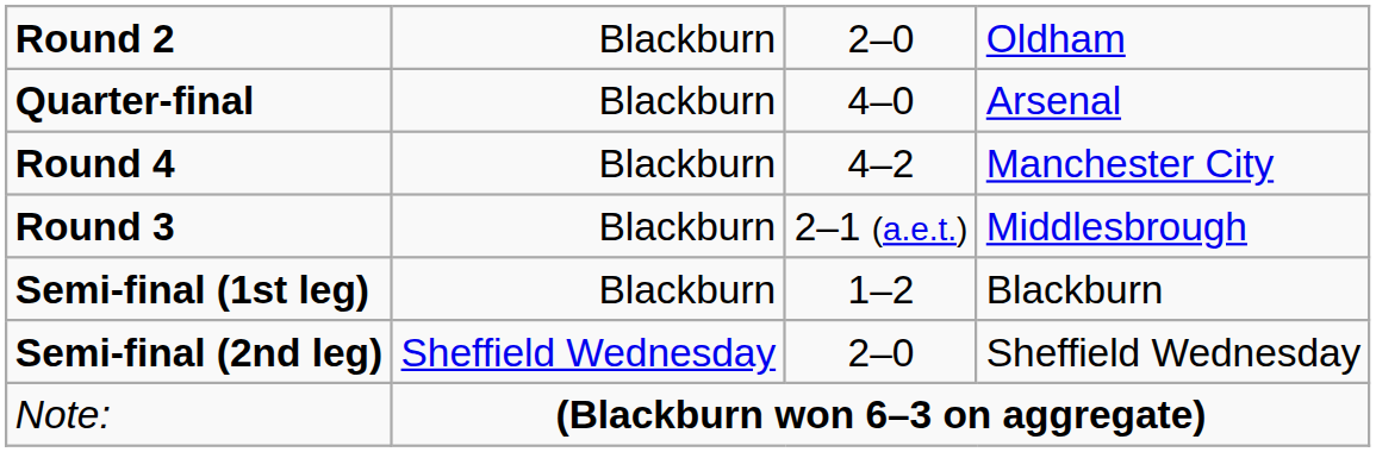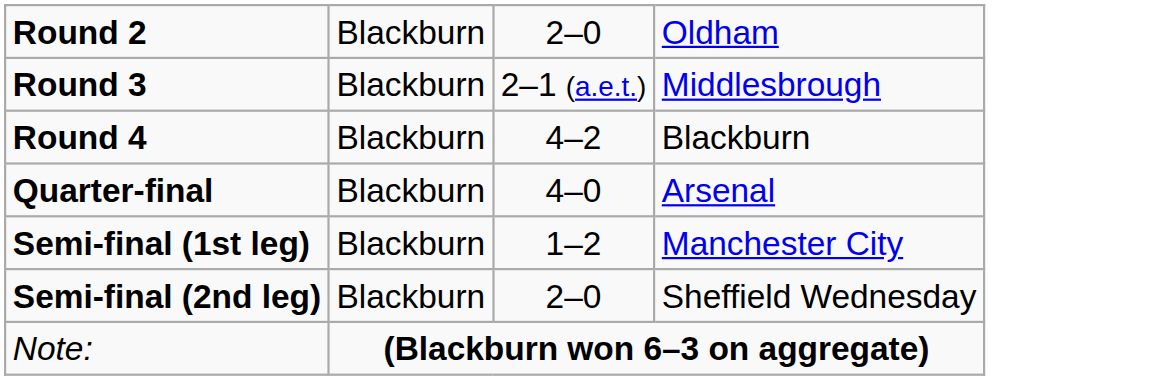rows swapped: Round 3 <-> Quarter-final
Round 4 | column 4: Manchester City -> Blackburn
Semi-final (1st leg) | column 4: Blackburn -> Manchester City
Semi-final (2nd leg) | column 2: Sheffield Wednesday -> Blackburn
